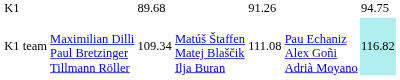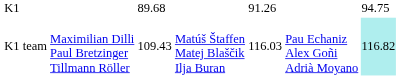K1 team | column 3: 109.34 -> 109.43
K1 team | column 5: 111.08 -> 116.03
